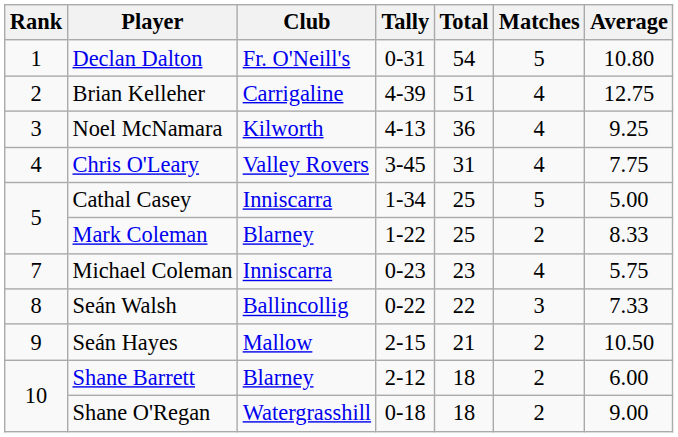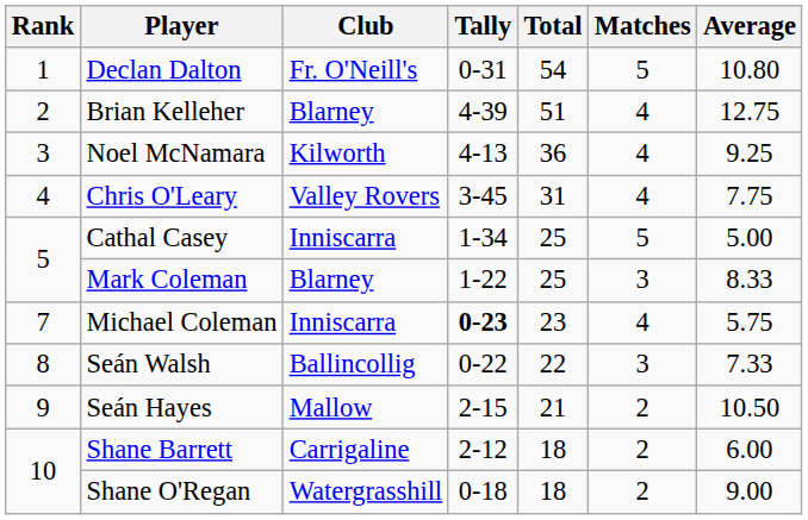Brian Kelleher | Club: Carrigaline -> Blarney
Mark Coleman | Matches: 2 -> 3
Michael Coleman | Tally: normal -> bold
Shane Barrett | Club: Blarney -> Carrigaline
